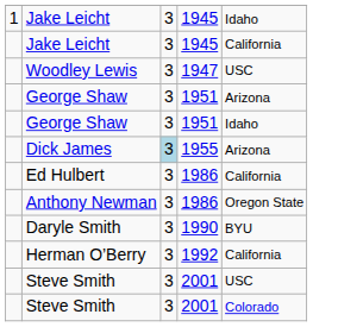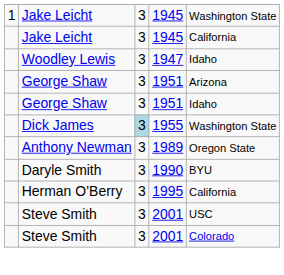1 / Jake Leicht | column 5: Idaho -> Washington State
Woodley Lewis | column 5: USC -> Idaho
Dick James | column 5: Arizona -> Washington State
- row: Ed Hulbert | 3 | 1986 | California
Anthony Newman | column 4: 1986 -> 1989
Herman O’Berry | column 4: 1992 -> 1995
